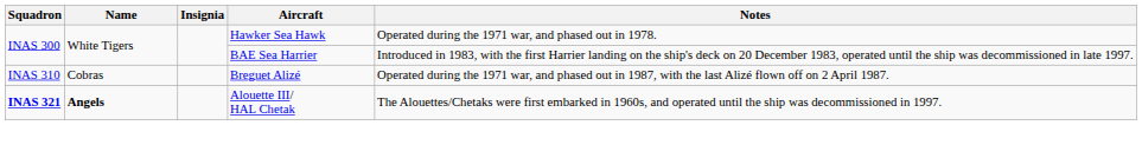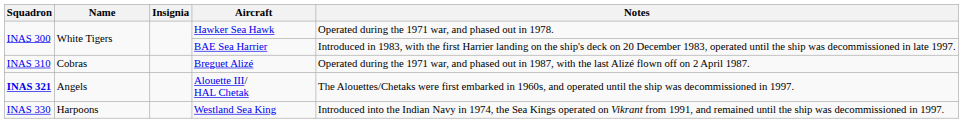Alouette III/ HAL Chetak | Name: bold -> normal
+ row: INAS 330 | Harpoons | Westland Sea King | Introduced into the Indian Navy in 1974, the Sea Kings operated on Vikrant from 1991, and remained until the ship was decommissioned in 1997.
